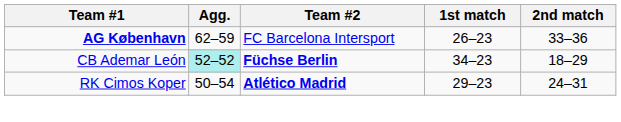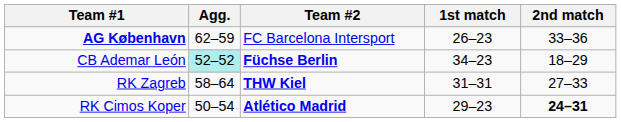+ row: RK Zagreb | 58–64 | THW Kiel | 31–31 | 27–33
RK Cimos Koper | 2nd match: normal -> bold
